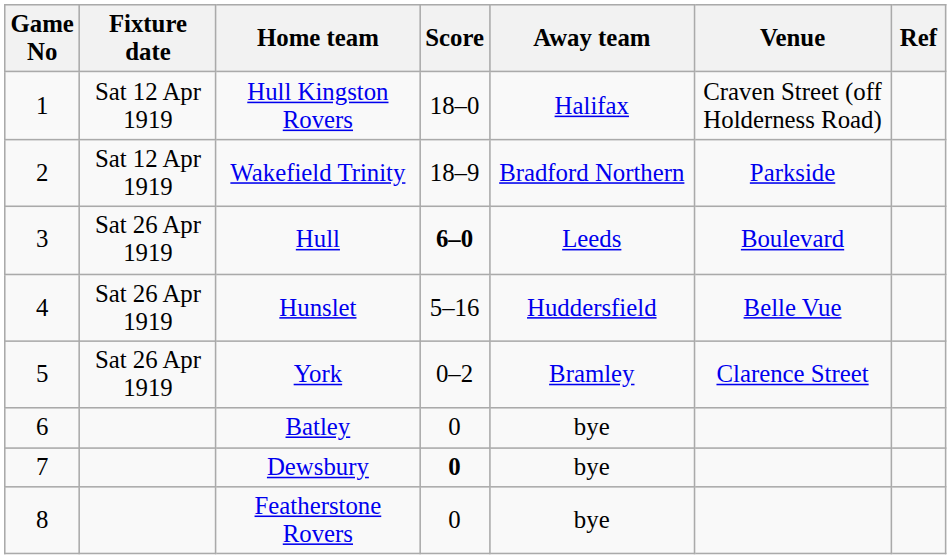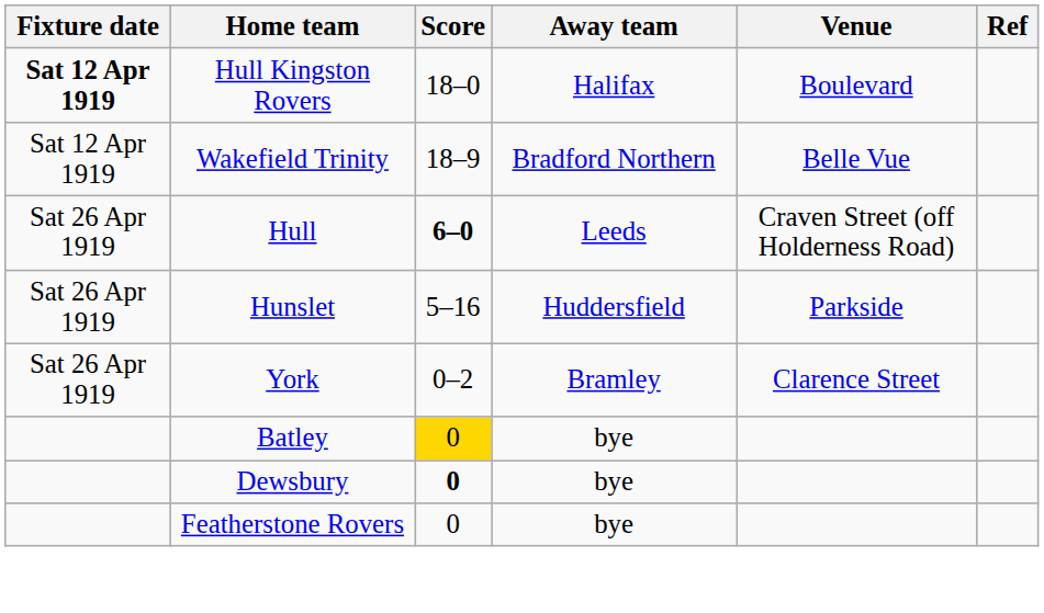- column: Game No | 1 | 2 | 3 | 4 | 5 | 6 | 7 | 8
Hull Kingston Rovers | Fixture date: normal -> bold
Hull Kingston Rovers | Venue: Craven Street (off Holderness Road) -> Boulevard
Wakefield Trinity | Venue: Parkside -> Belle Vue
Hull | Venue: Boulevard -> Craven Street (off Holderness Road)
Hunslet | Venue: Belle Vue -> Parkside
Batley | Score: no background -> gold background
